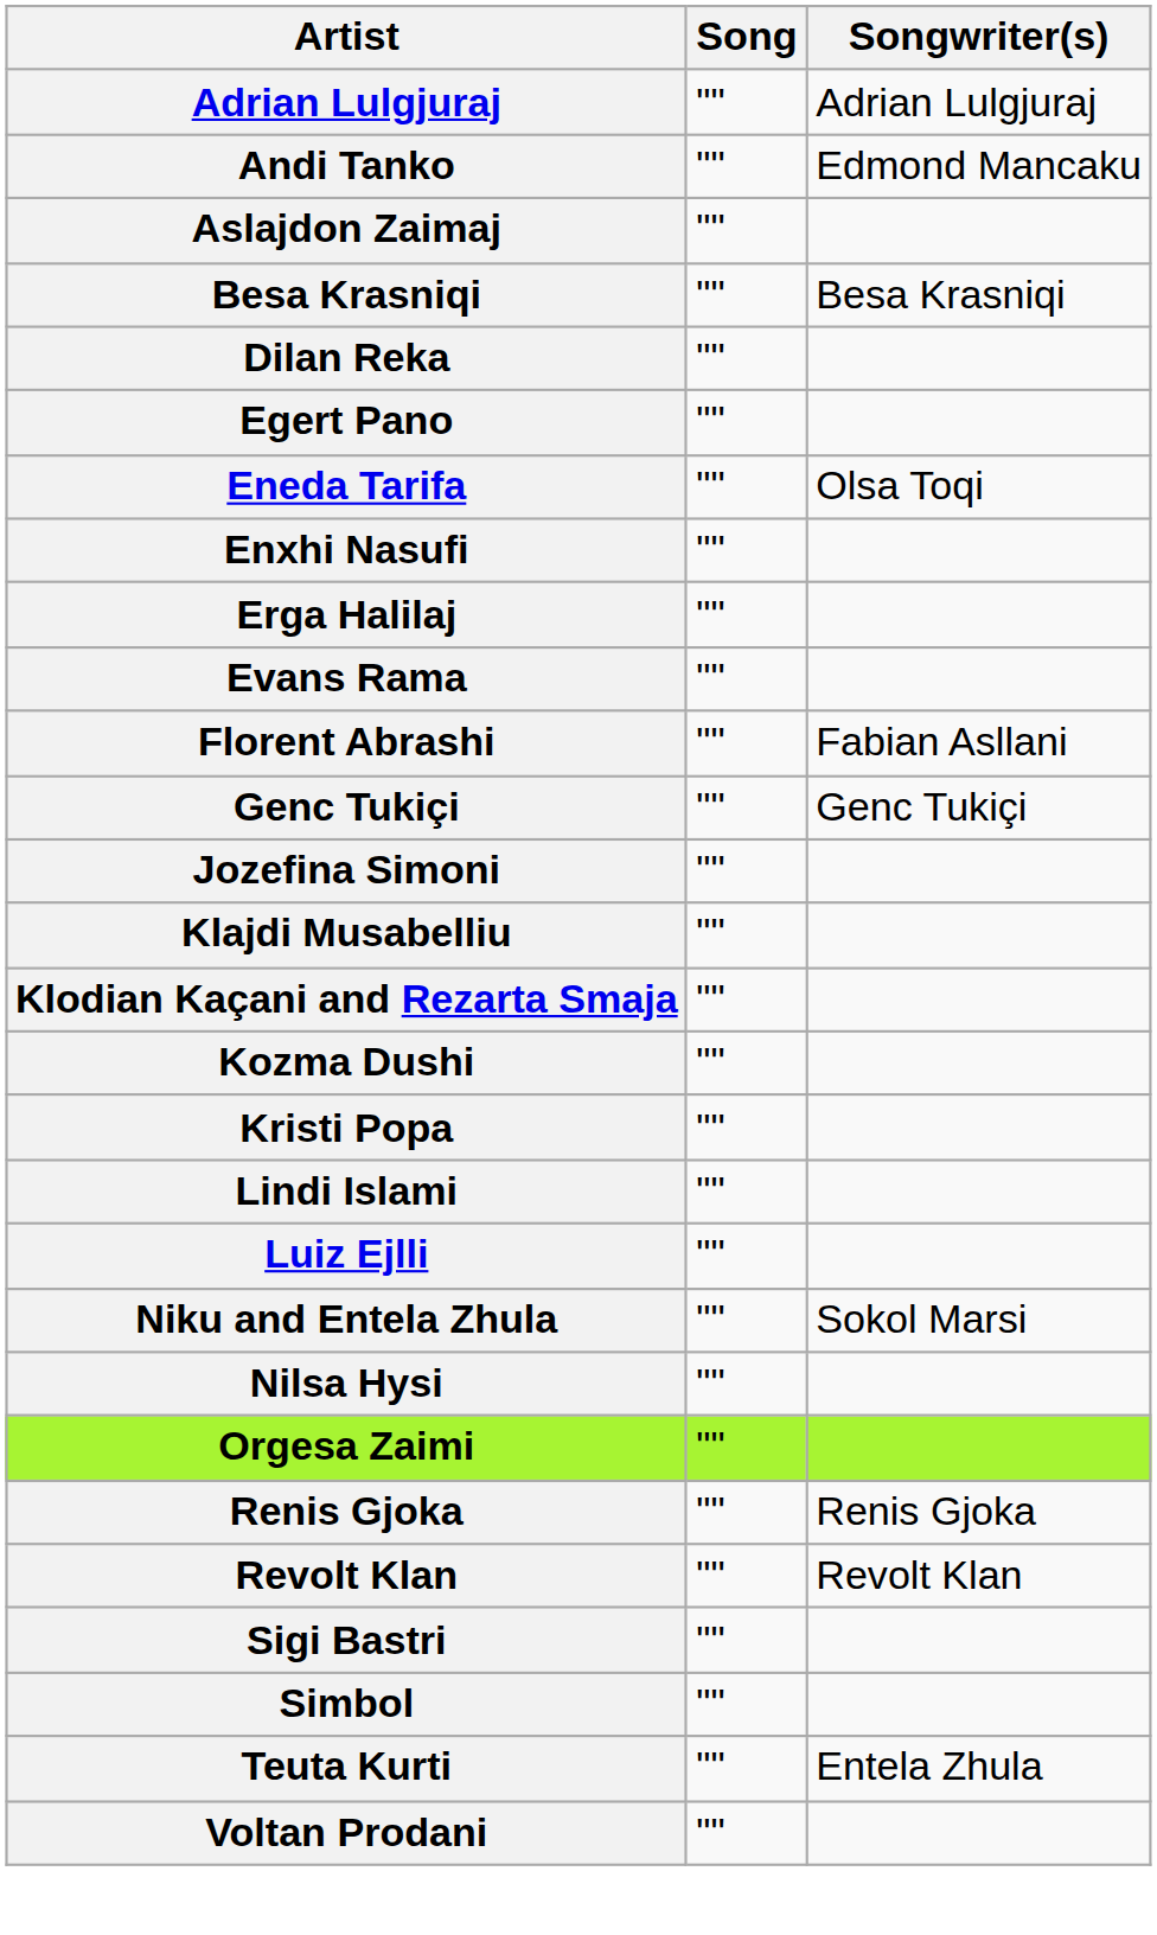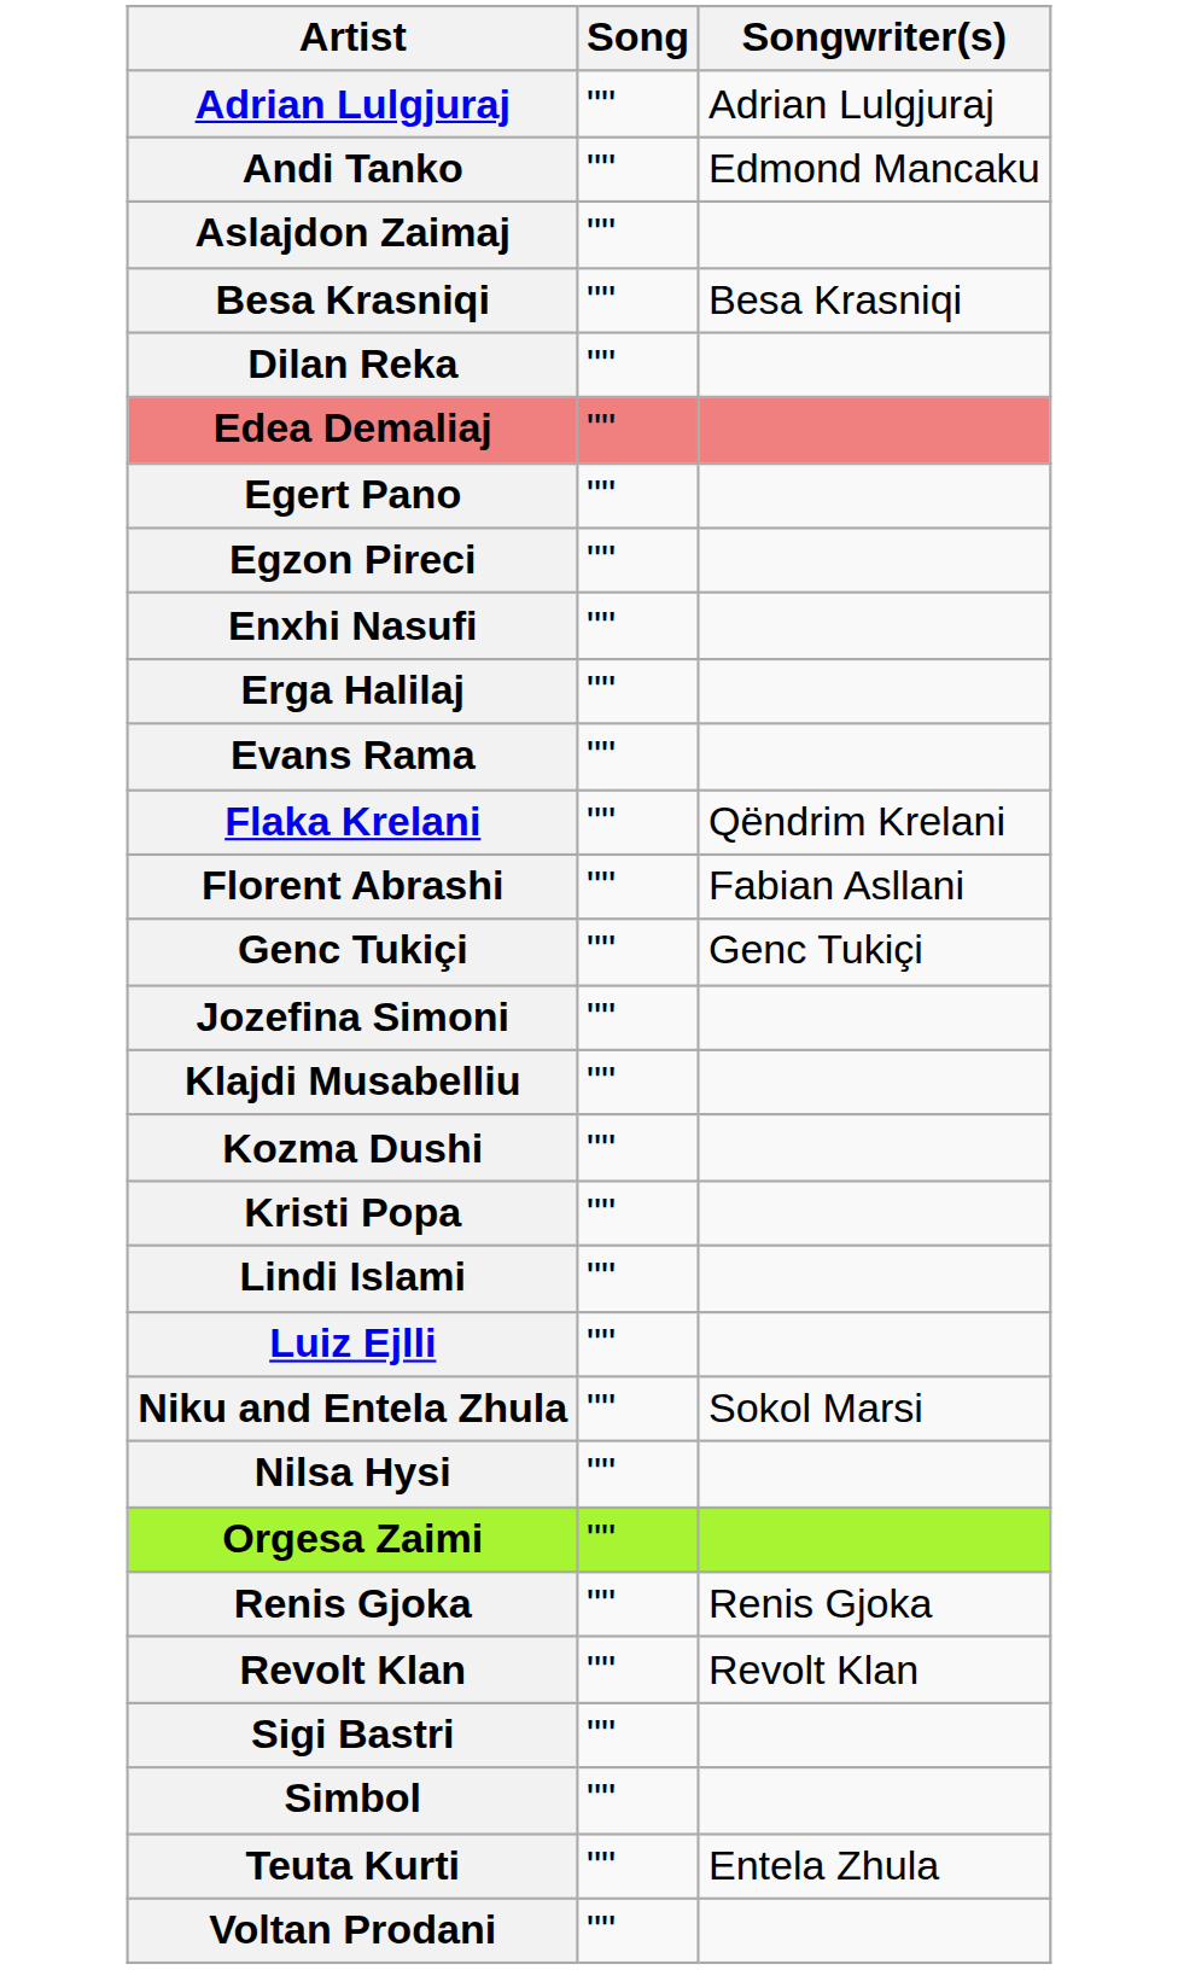+ row: Edea Demaliaj | ""
+ row: Egzon Pireci | ""
- row: Eneda Tarifa | "" | Olsa Toqi
+ row: Flaka Krelani | "" | Qëndrim Krelani
- row: Klodian Kaçani and Rezarta Smaja | ""
